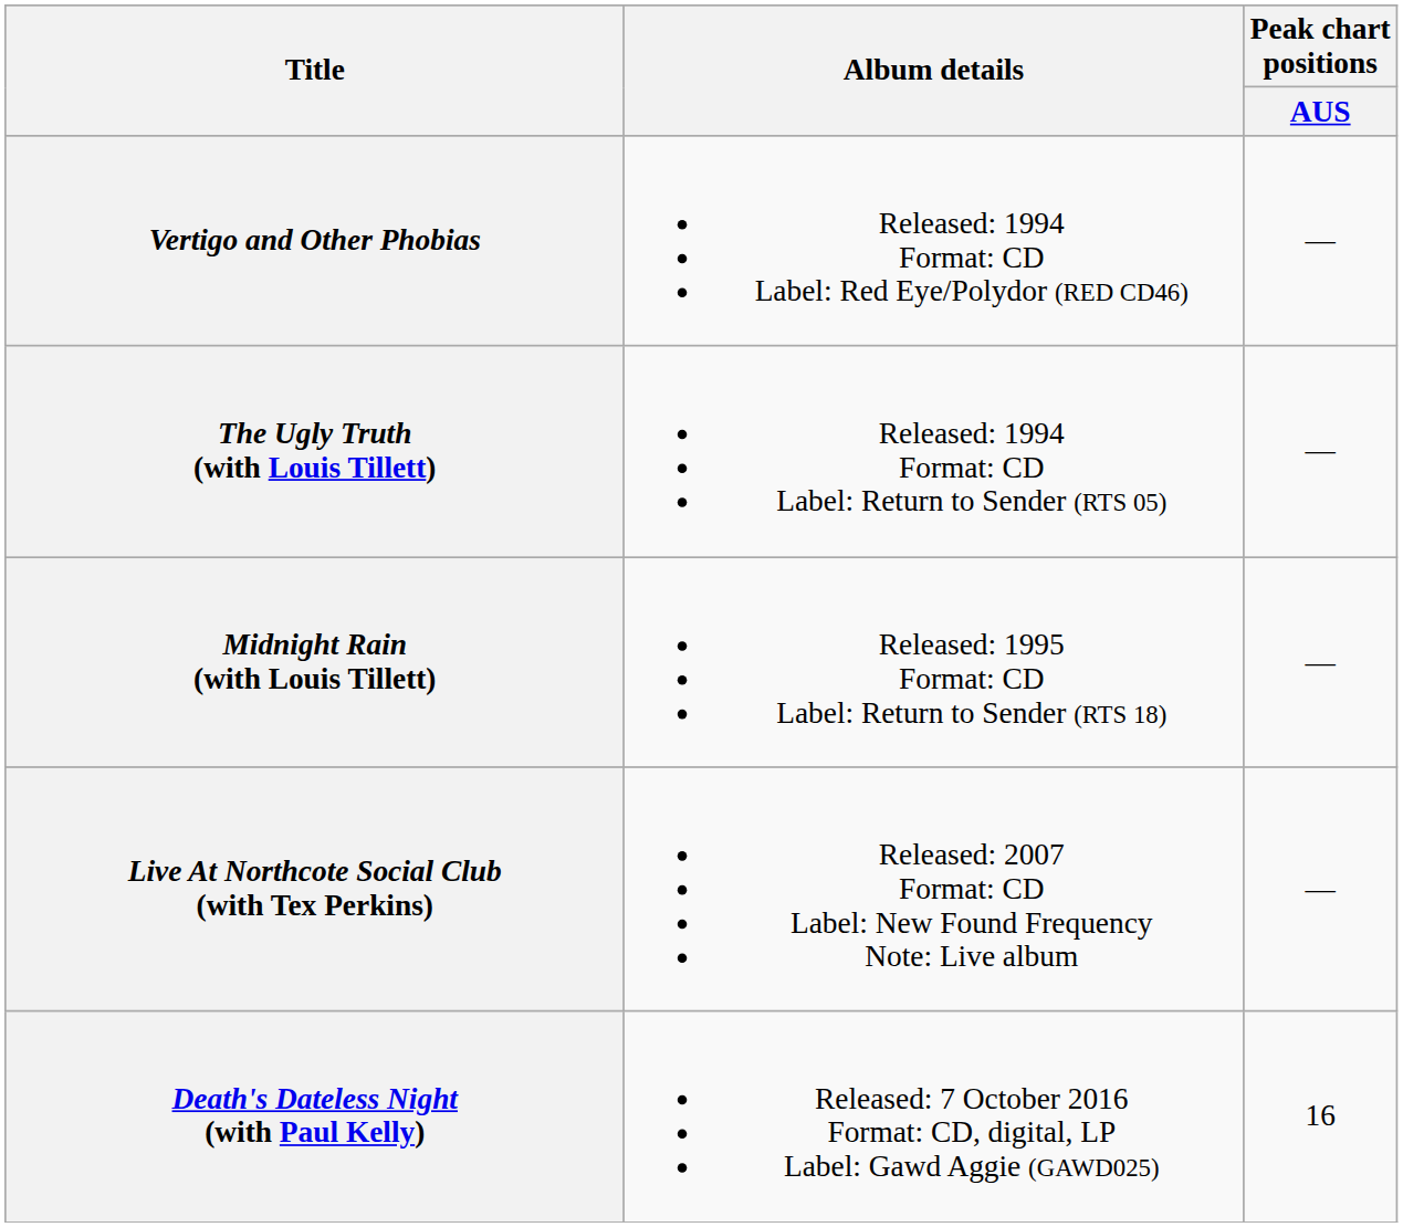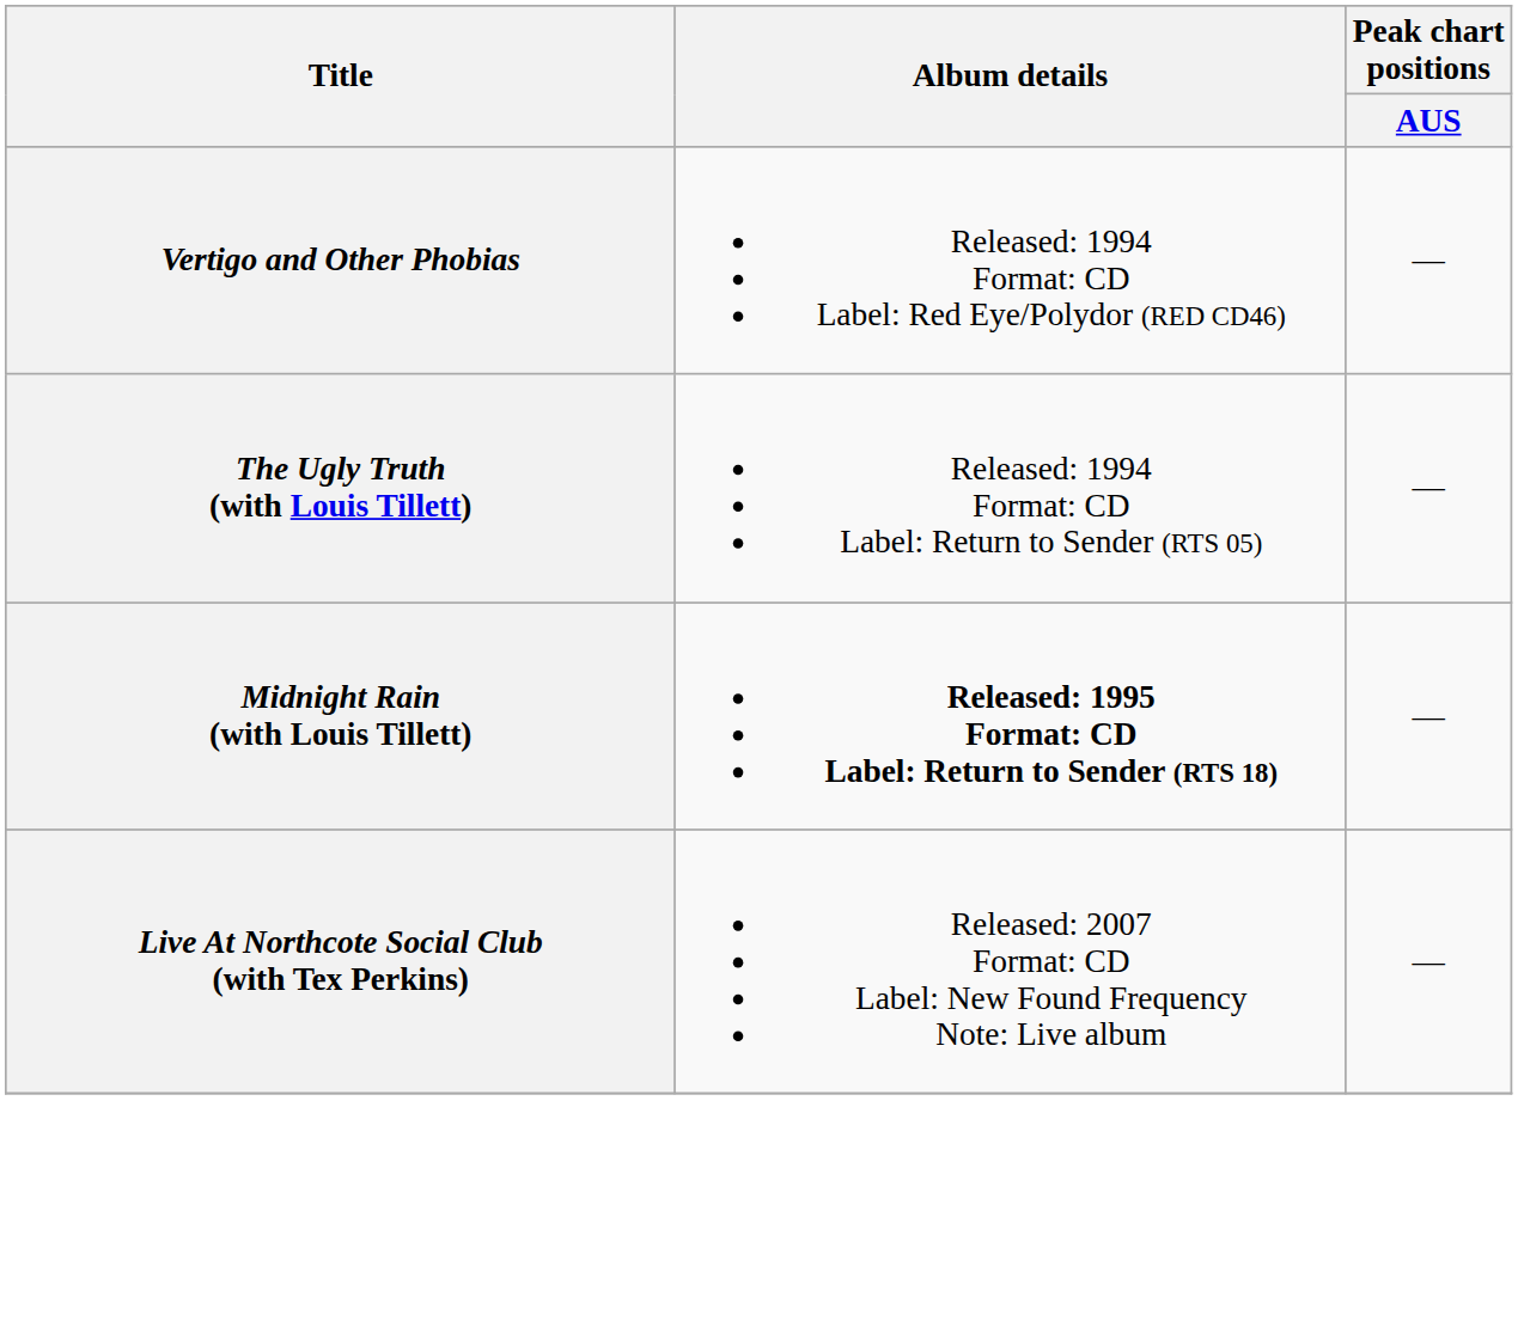Midnight Rain (with Louis Tillett) | Album details: normal -> bold
- row: Death's Dateless Night (with Paul Kelly) | Released: 7 October 2016 Format: CD, digital, LP Label: Gawd Aggie (GAWD025) | 16
